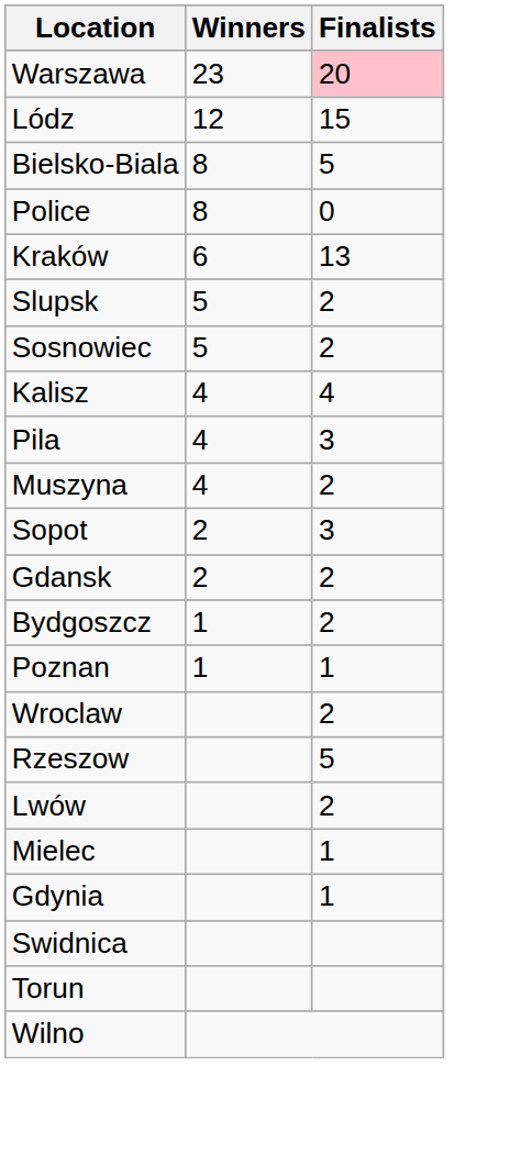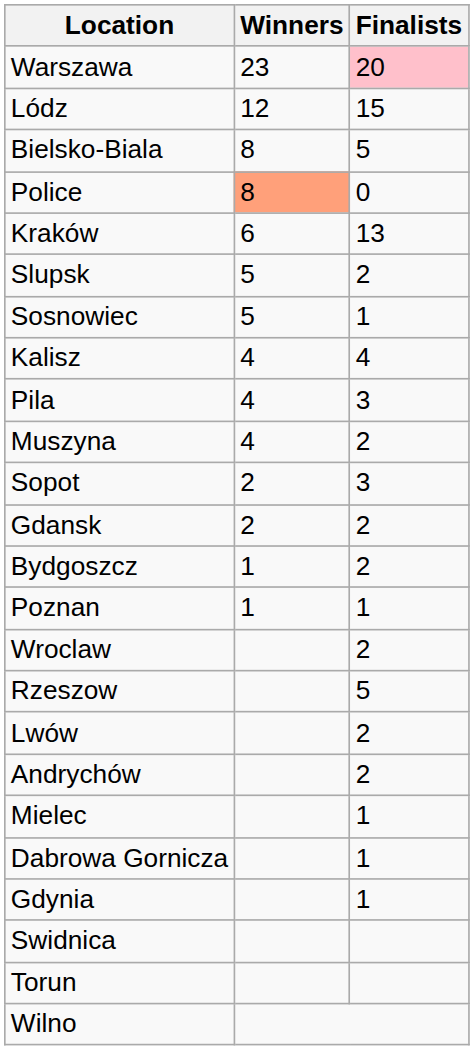Police | Winners: no background -> lightsalmon background
Sosnowiec | Finalists: 2 -> 1
+ row: Andrychów | 2
+ row: Dabrowa Gornicza | 1
